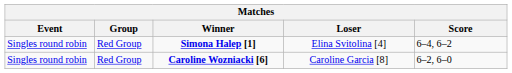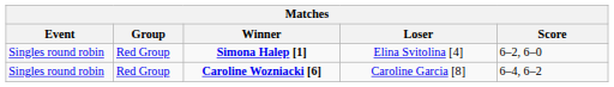Simona Halep [1] | Score: 6–4, 6–2 -> 6–2, 6–0
Caroline Wozniacki [6] | Score: 6–2, 6–0 -> 6–4, 6–2
